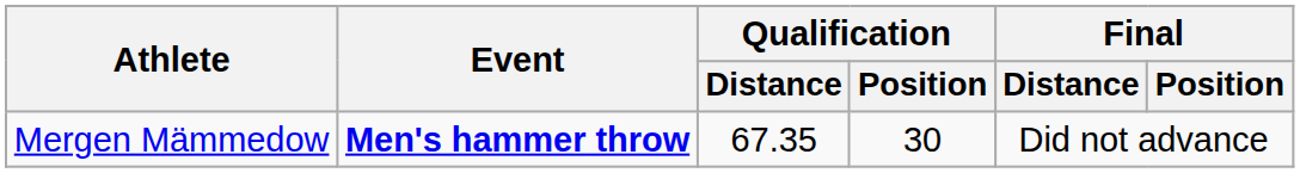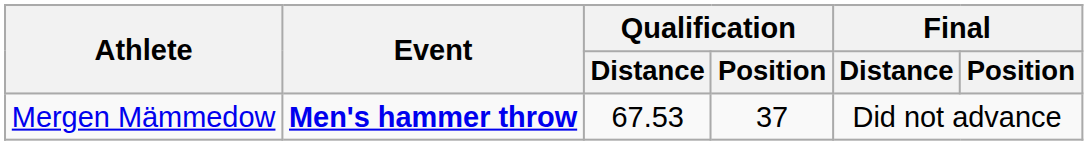Mergen Mämmedow | Qualification / Distance: 67.35 -> 67.53
Mergen Mämmedow | Qualification / Position: 30 -> 37
